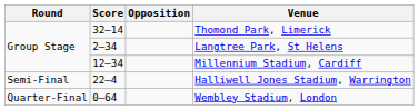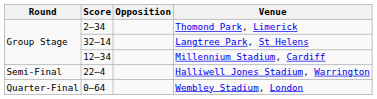Thomond Park, Limerick | Score: 32–14 -> 2–34
Langtree Park, St Helens | Score: 2–34 -> 32–14
